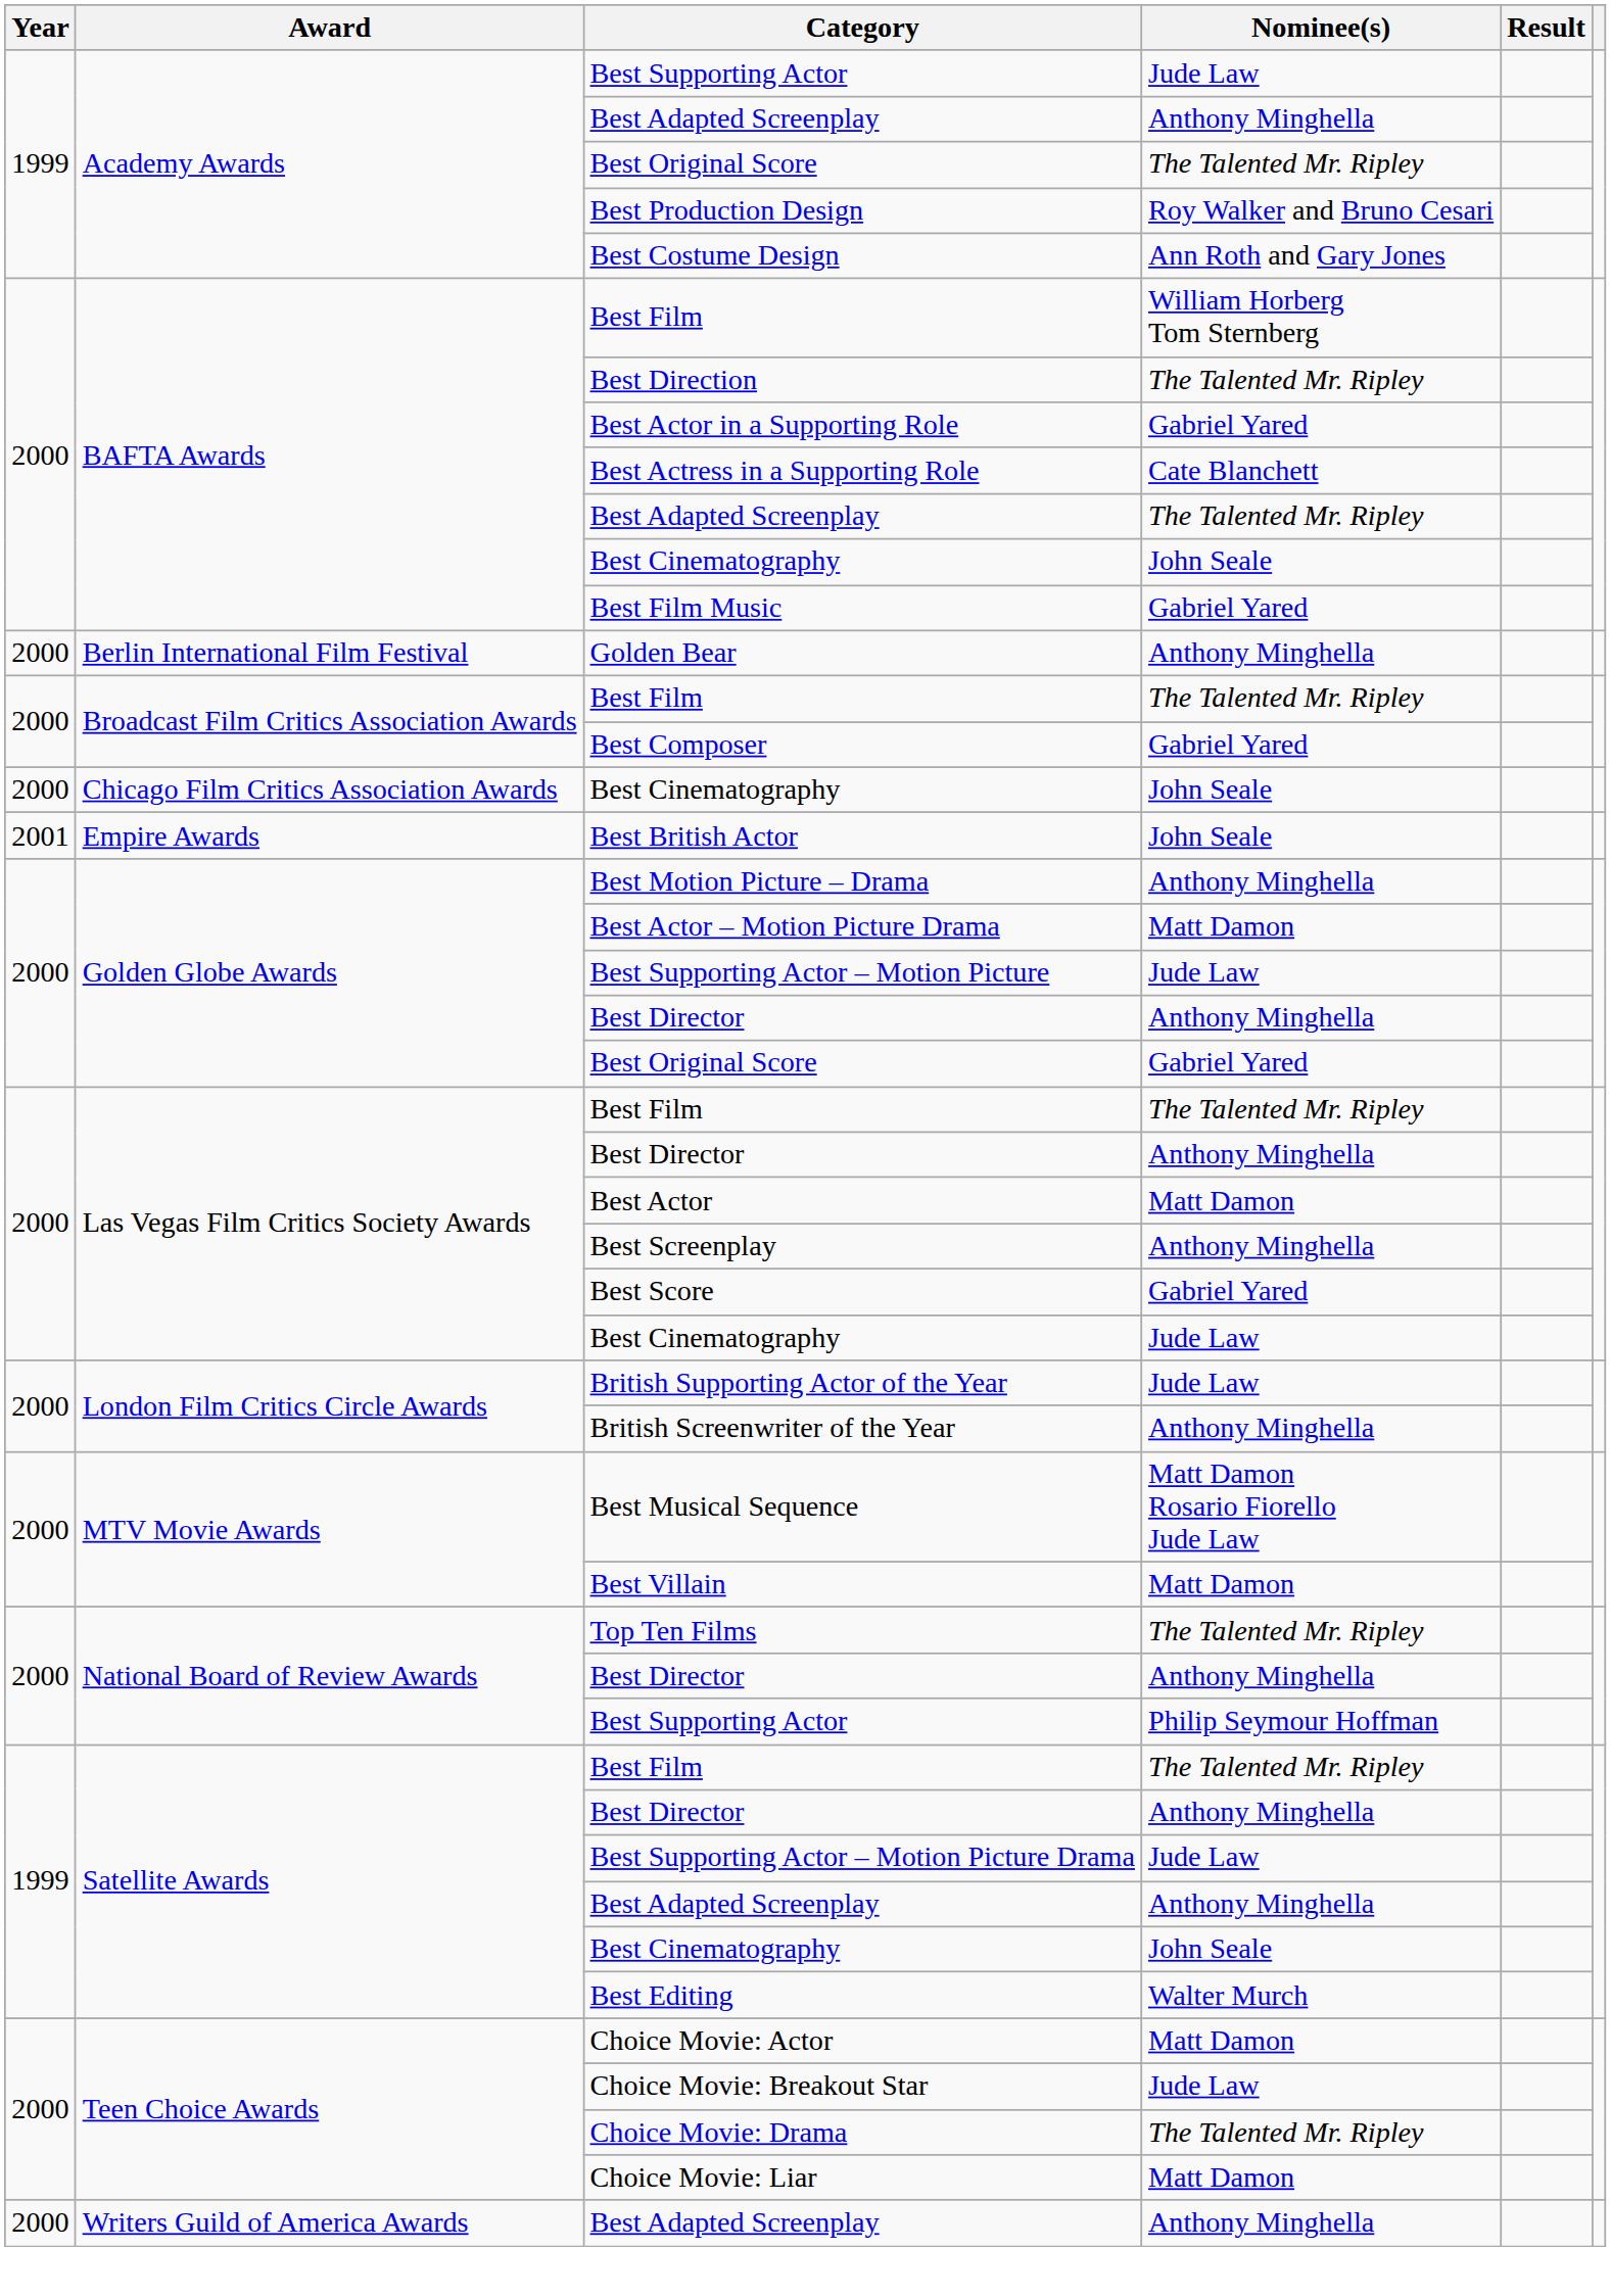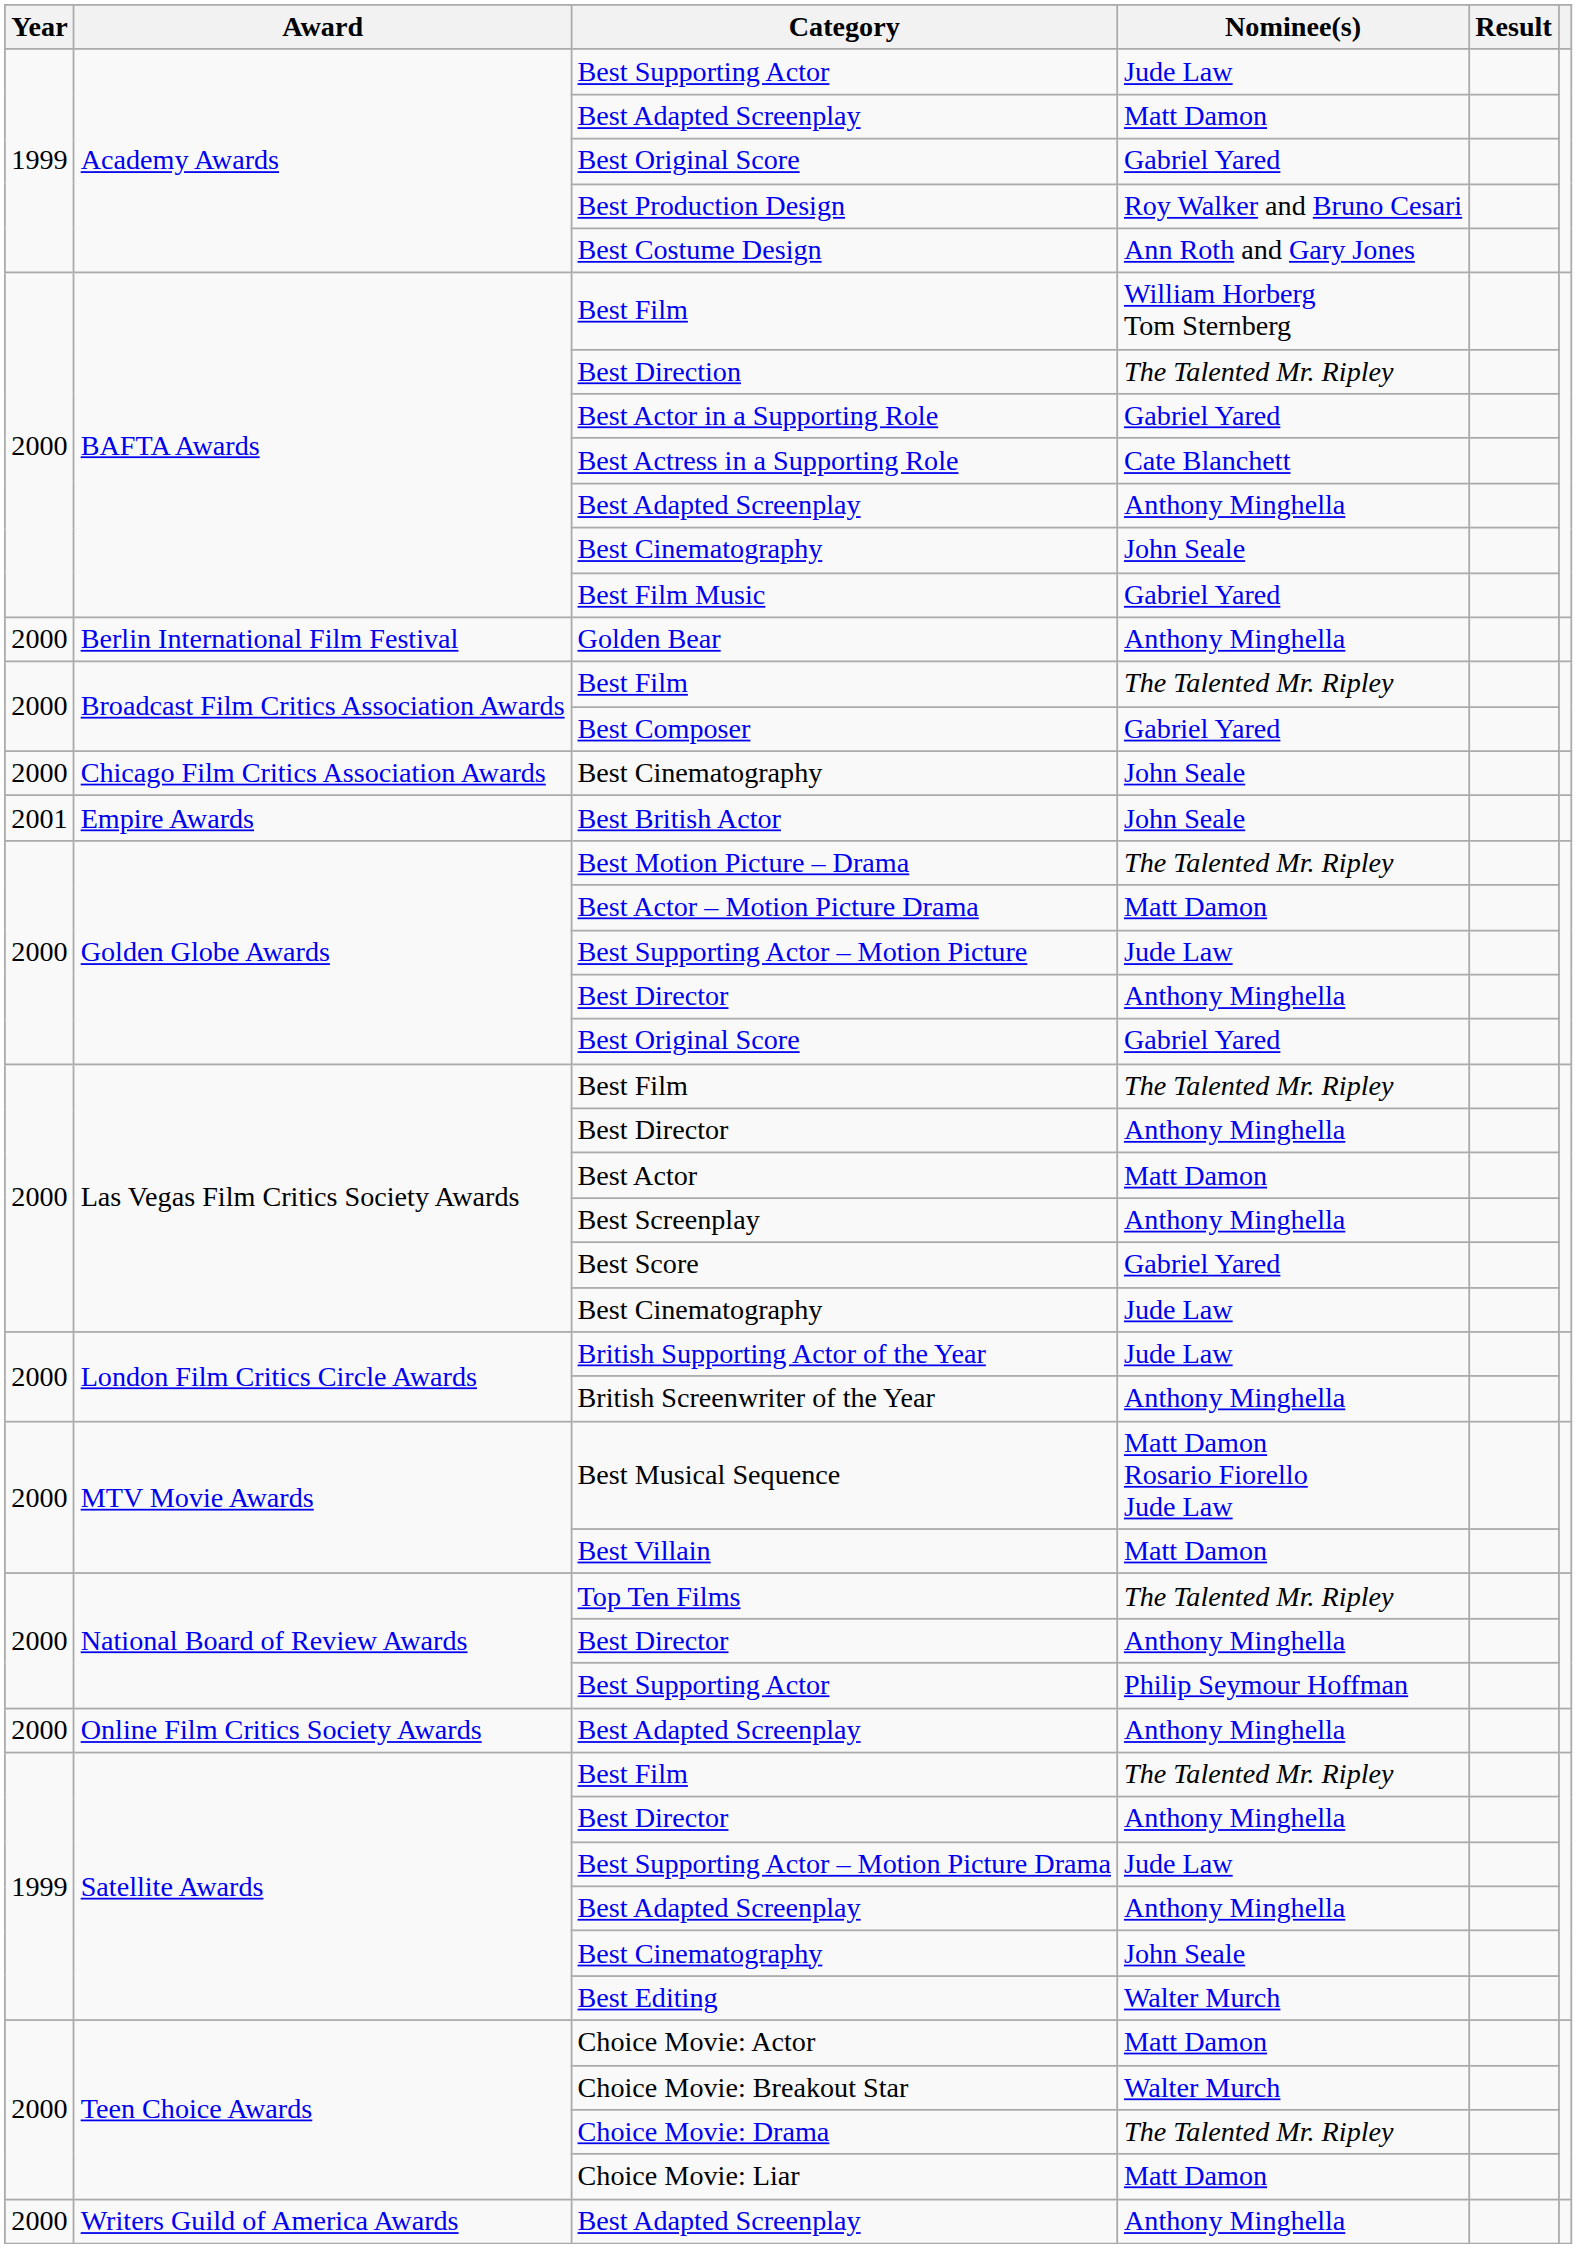Academy Awards / Best Adapted Screenplay | Nominee(s): Anthony Minghella -> Matt Damon
Academy Awards / Best Original Score | Nominee(s): The Talented Mr. Ripley -> Gabriel Yared
BAFTA Awards / Best Adapted Screenplay | Nominee(s): The Talented Mr. Ripley -> Anthony Minghella
Best Motion Picture – Drama | Nominee(s): Anthony Minghella -> The Talented Mr. Ripley
+ row: 2000 | Online Film Critics Society Awards | Best Adapted Screenplay | Anthony Minghella
Choice Movie: Breakout Star | Nominee(s): Jude Law -> Walter Murch
